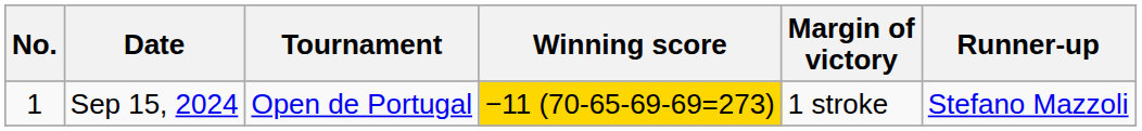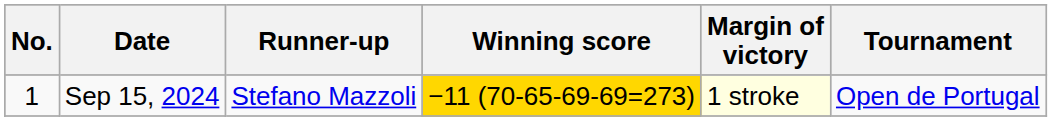columns swapped: Tournament <-> Runner-up
Sep 15, 2024 | Margin of victory: no background -> lightyellow background
